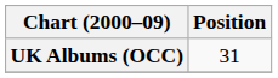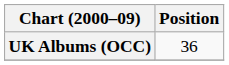UK Albums (OCC) | Position: 31 -> 36
